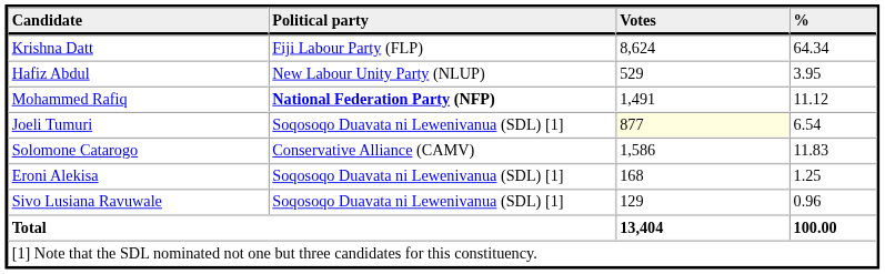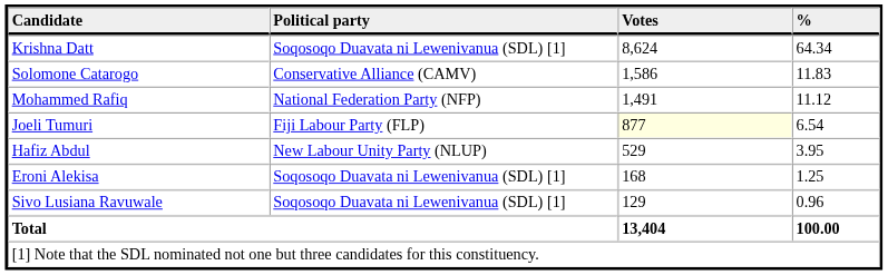Krishna Datt | Political party: Fiji Labour Party (FLP) -> Soqosoqo Duavata ni Lewenivanua (SDL) [1]
rows swapped: Solomone Catarogo <-> Hafiz Abdul
Mohammed Rafiq | Political party: bold -> normal
Joeli Tumuri | Political party: Soqosoqo Duavata ni Lewenivanua (SDL) [1] -> Fiji Labour Party (FLP)
